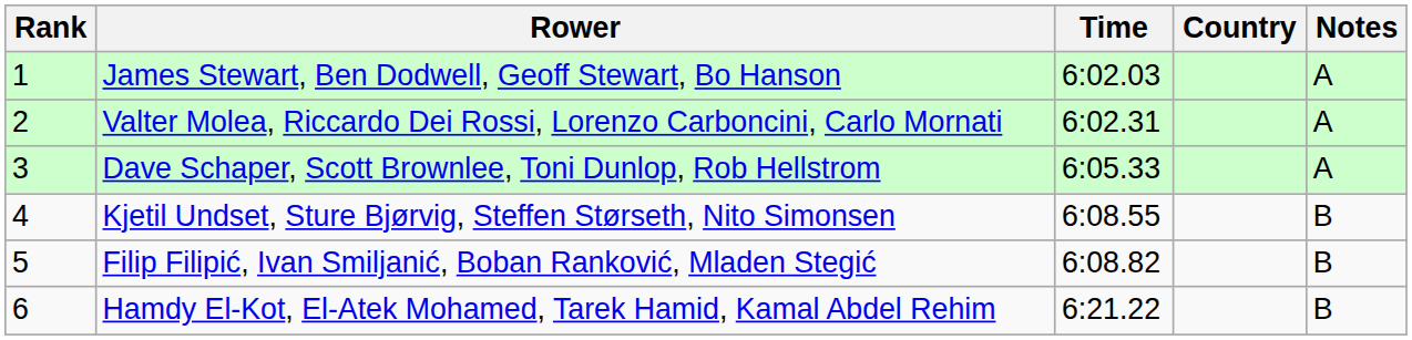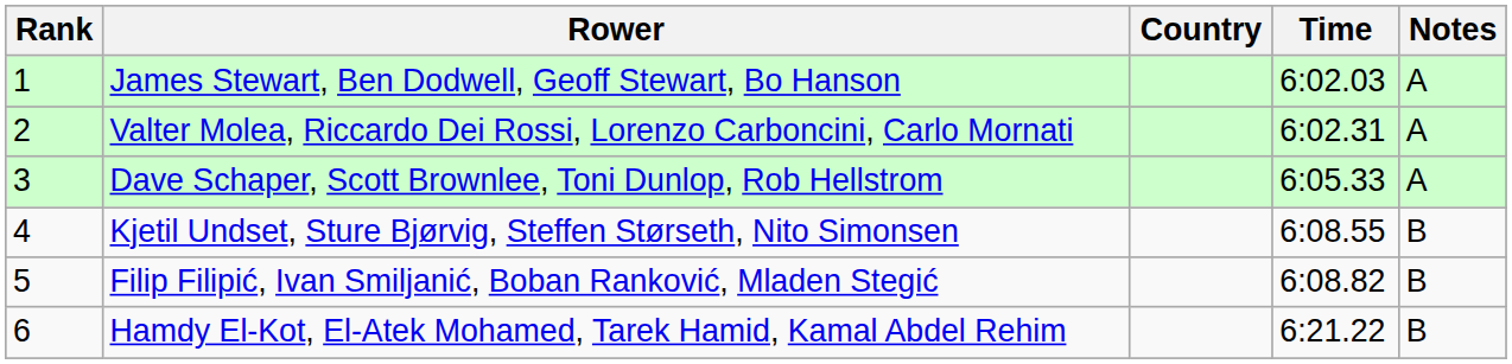columns swapped: Country <-> Time
